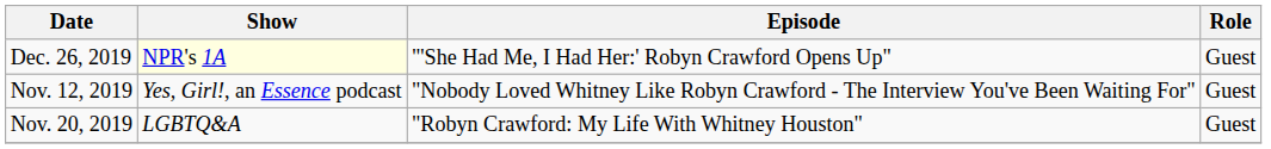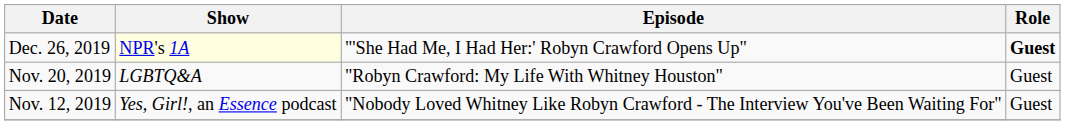Dec. 26, 2019 | Role: normal -> bold
rows swapped: Nov. 20, 2019 <-> Nov. 12, 2019
